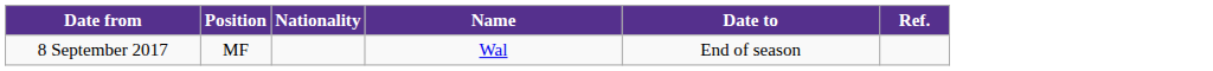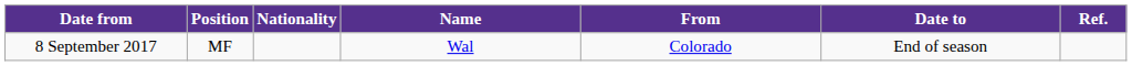+ column: From | Colorado
